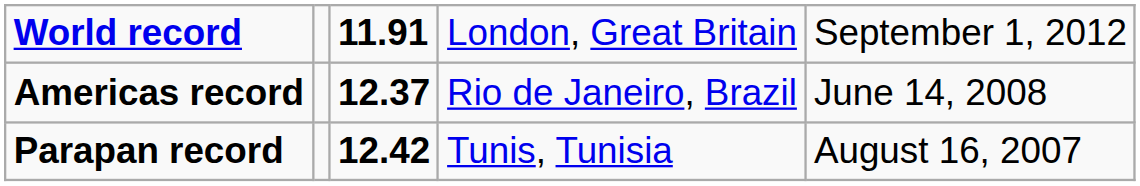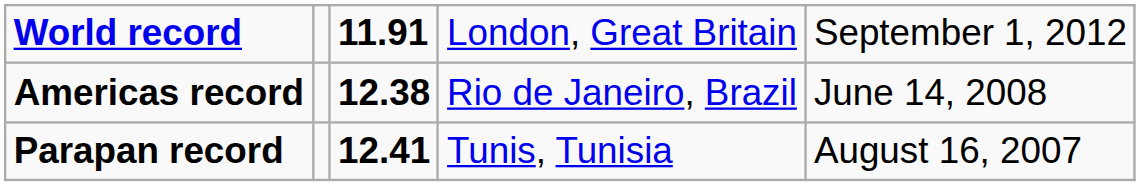Americas record | column 3: 12.37 -> 12.38
Parapan record | column 3: 12.42 -> 12.41
